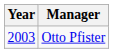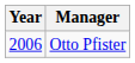Otto Pfister | Year: 2003 -> 2006
